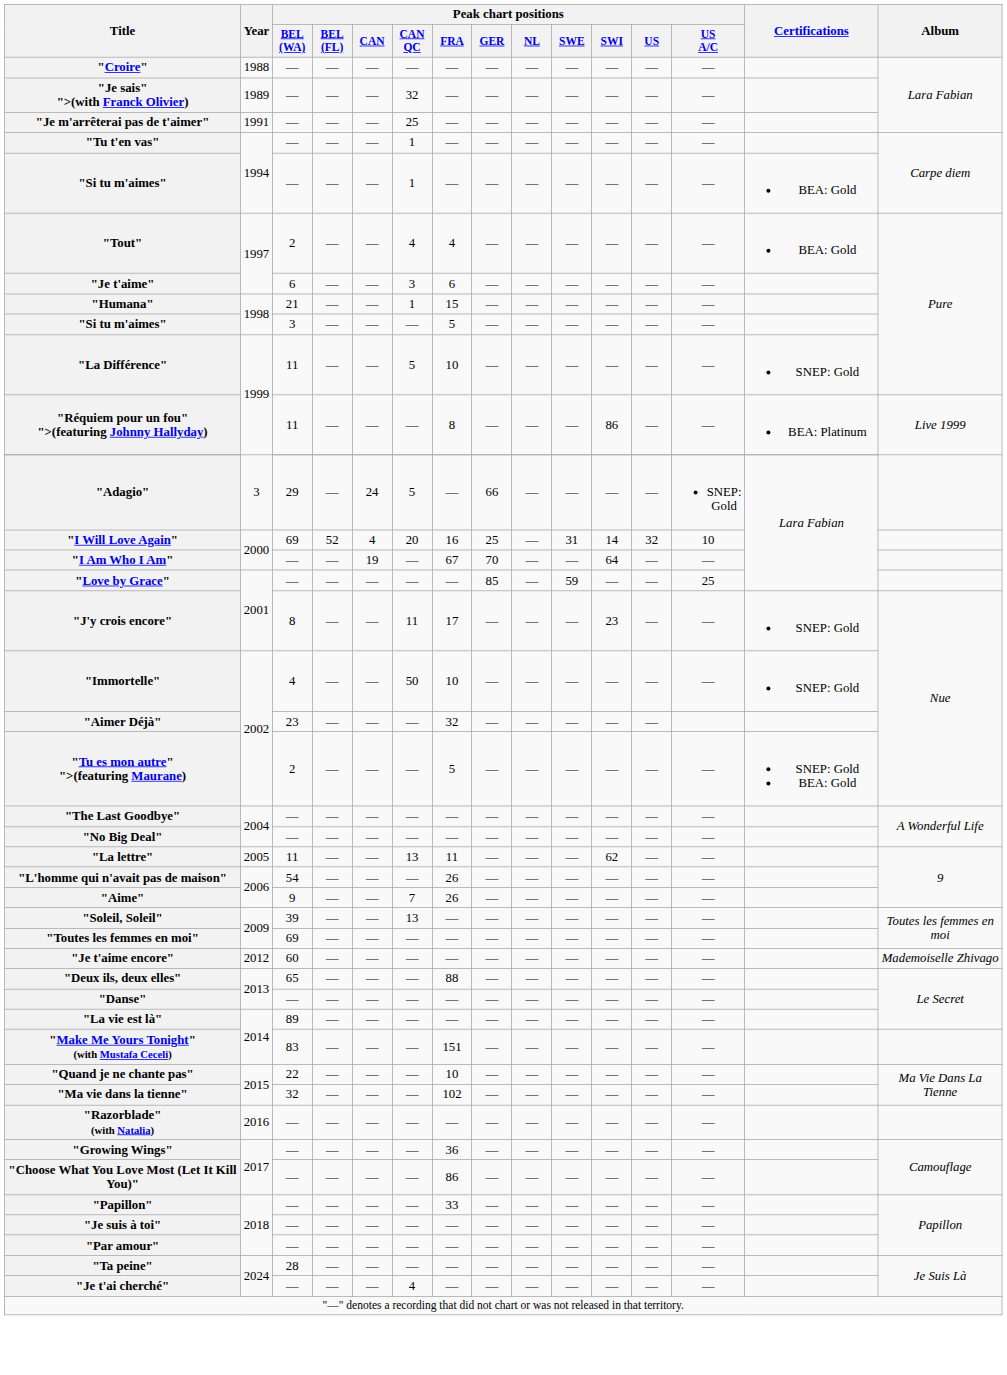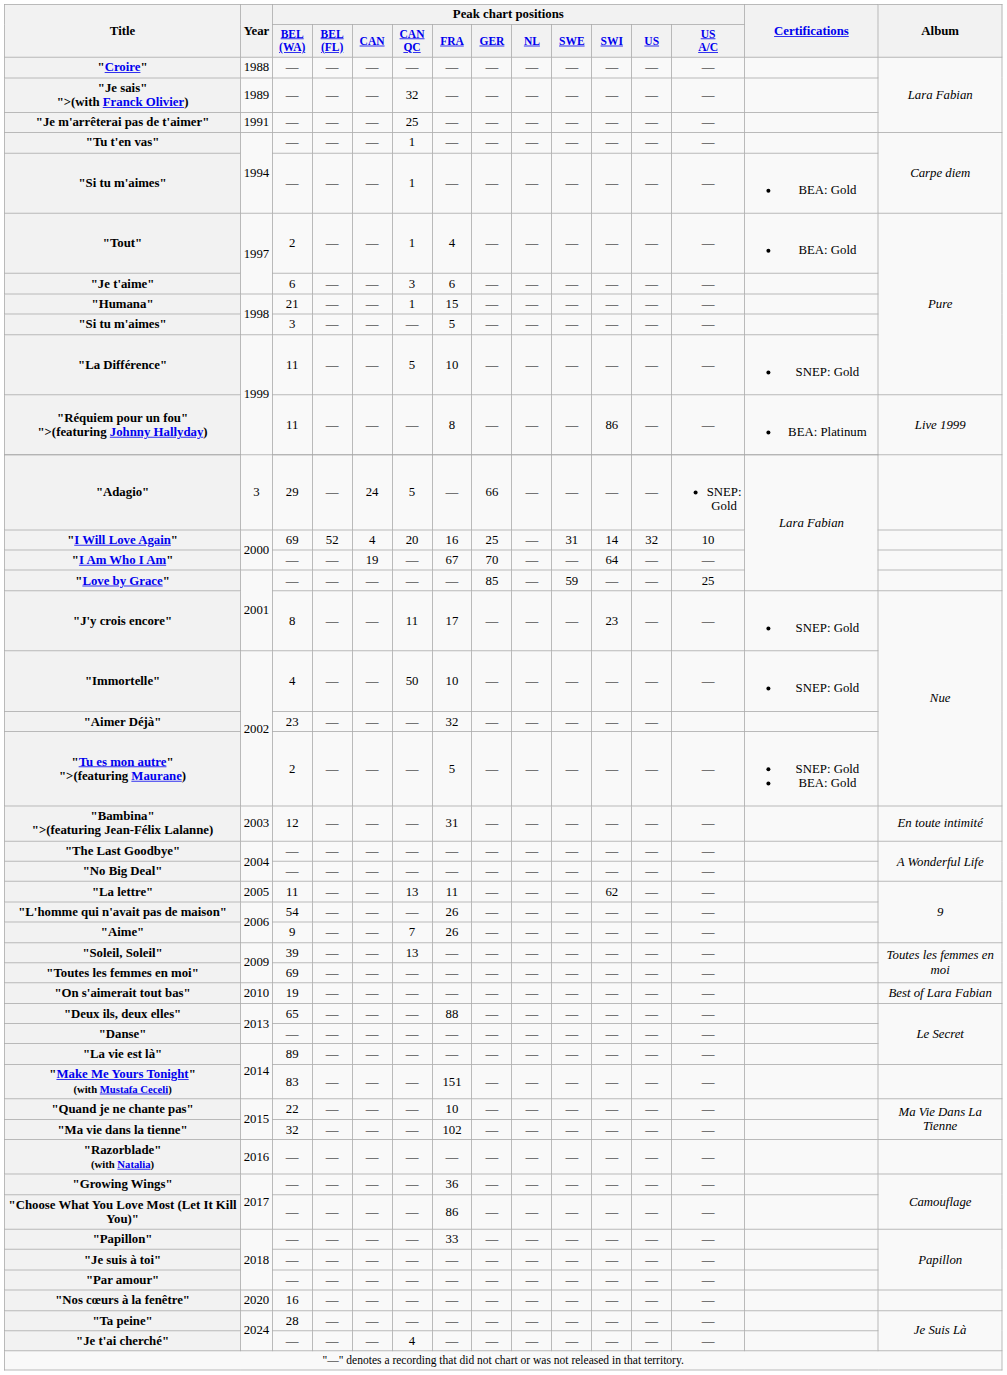"Tout" | Peak chart positions / CAN QC: 4 -> 1
+ row: "Bambina" ">(featuring Jean-Félix Lalanne) | 2003 | 12 | — | — | — | 31 | — | — | — | — | — | — | En toute intimité
+ row: "On s'aimerait tout bas" | 2010 | 19 | — | — | — | — | — | — | — | — | — | — | Best of Lara Fabian
- row: "Je t'aime encore" | 2012 | 60 | — | — | — | — | — | — | — | — | — | — | Mademoiselle Zhivago
+ row: "Nos cœurs à la fenêtre" | 2020 | 16 | — | — | — | — | — | — | — | — | — | —
